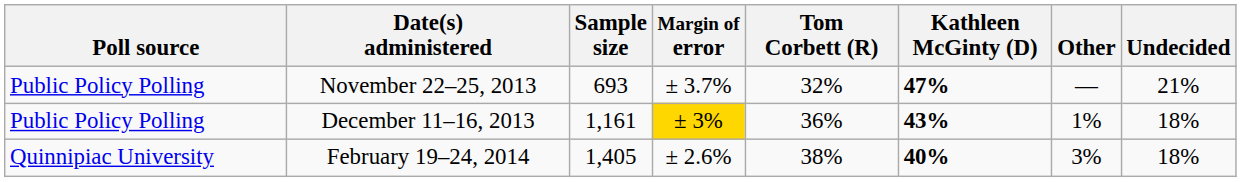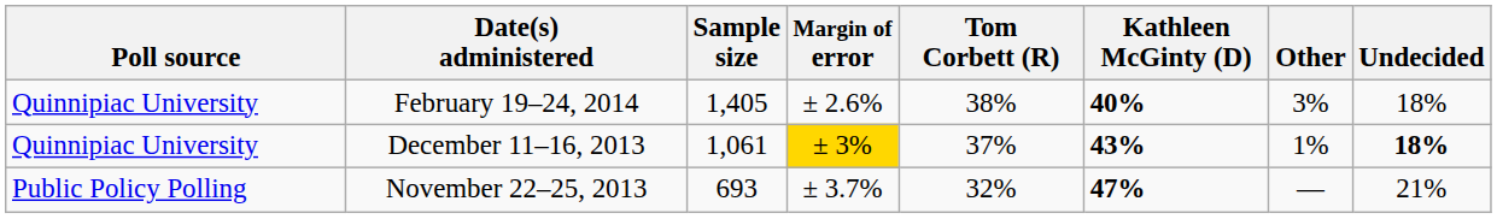rows swapped: February 19–24, 2014 <-> November 22–25, 2013
December 11–16, 2013 | Poll source: Public Policy Polling -> Quinnipiac University
December 11–16, 2013 | Sample size: 1,161 -> 1,061
December 11–16, 2013 | Tom Corbett (R): 36% -> 37%
December 11–16, 2013 | Undecided: normal -> bold
